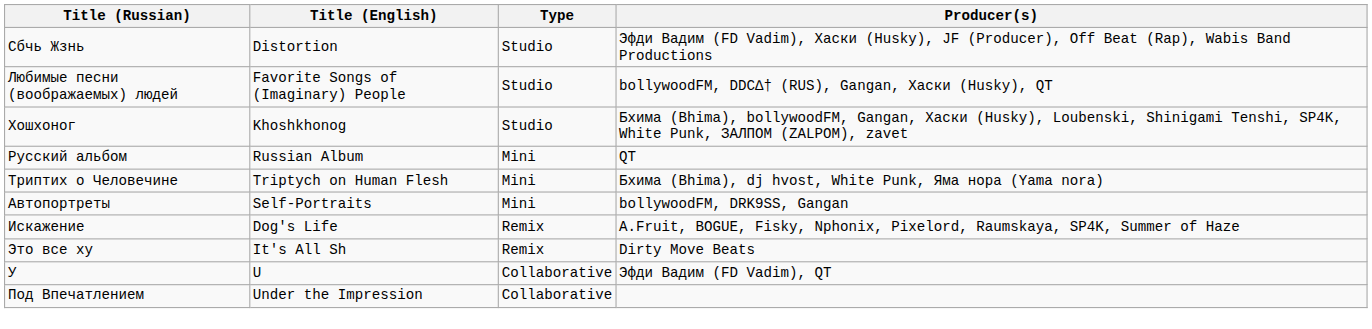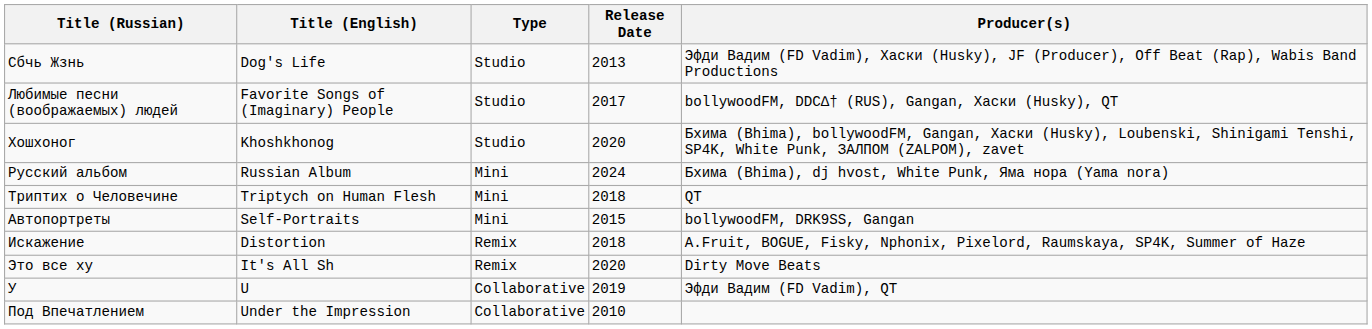+ column: Release Date | 2013 | 2017 | 2020 | 2024 | 2018 | 2015 | 2018 | 2020 | 2019 | 2010
Cбчь Жзнь | Title (English): Distortion -> Dog's Life
Русский альбом | Producer(s): QT -> Бхима (Bhima), dj hvost, White Punk, Яма нора (Yama nora)
Триптих о Человечине | Producer(s): Бхима (Bhima), dj hvost, White Punk, Яма нора (Yama nora) -> QT
Искажение | Title (English): Dog's Life -> Distortion
